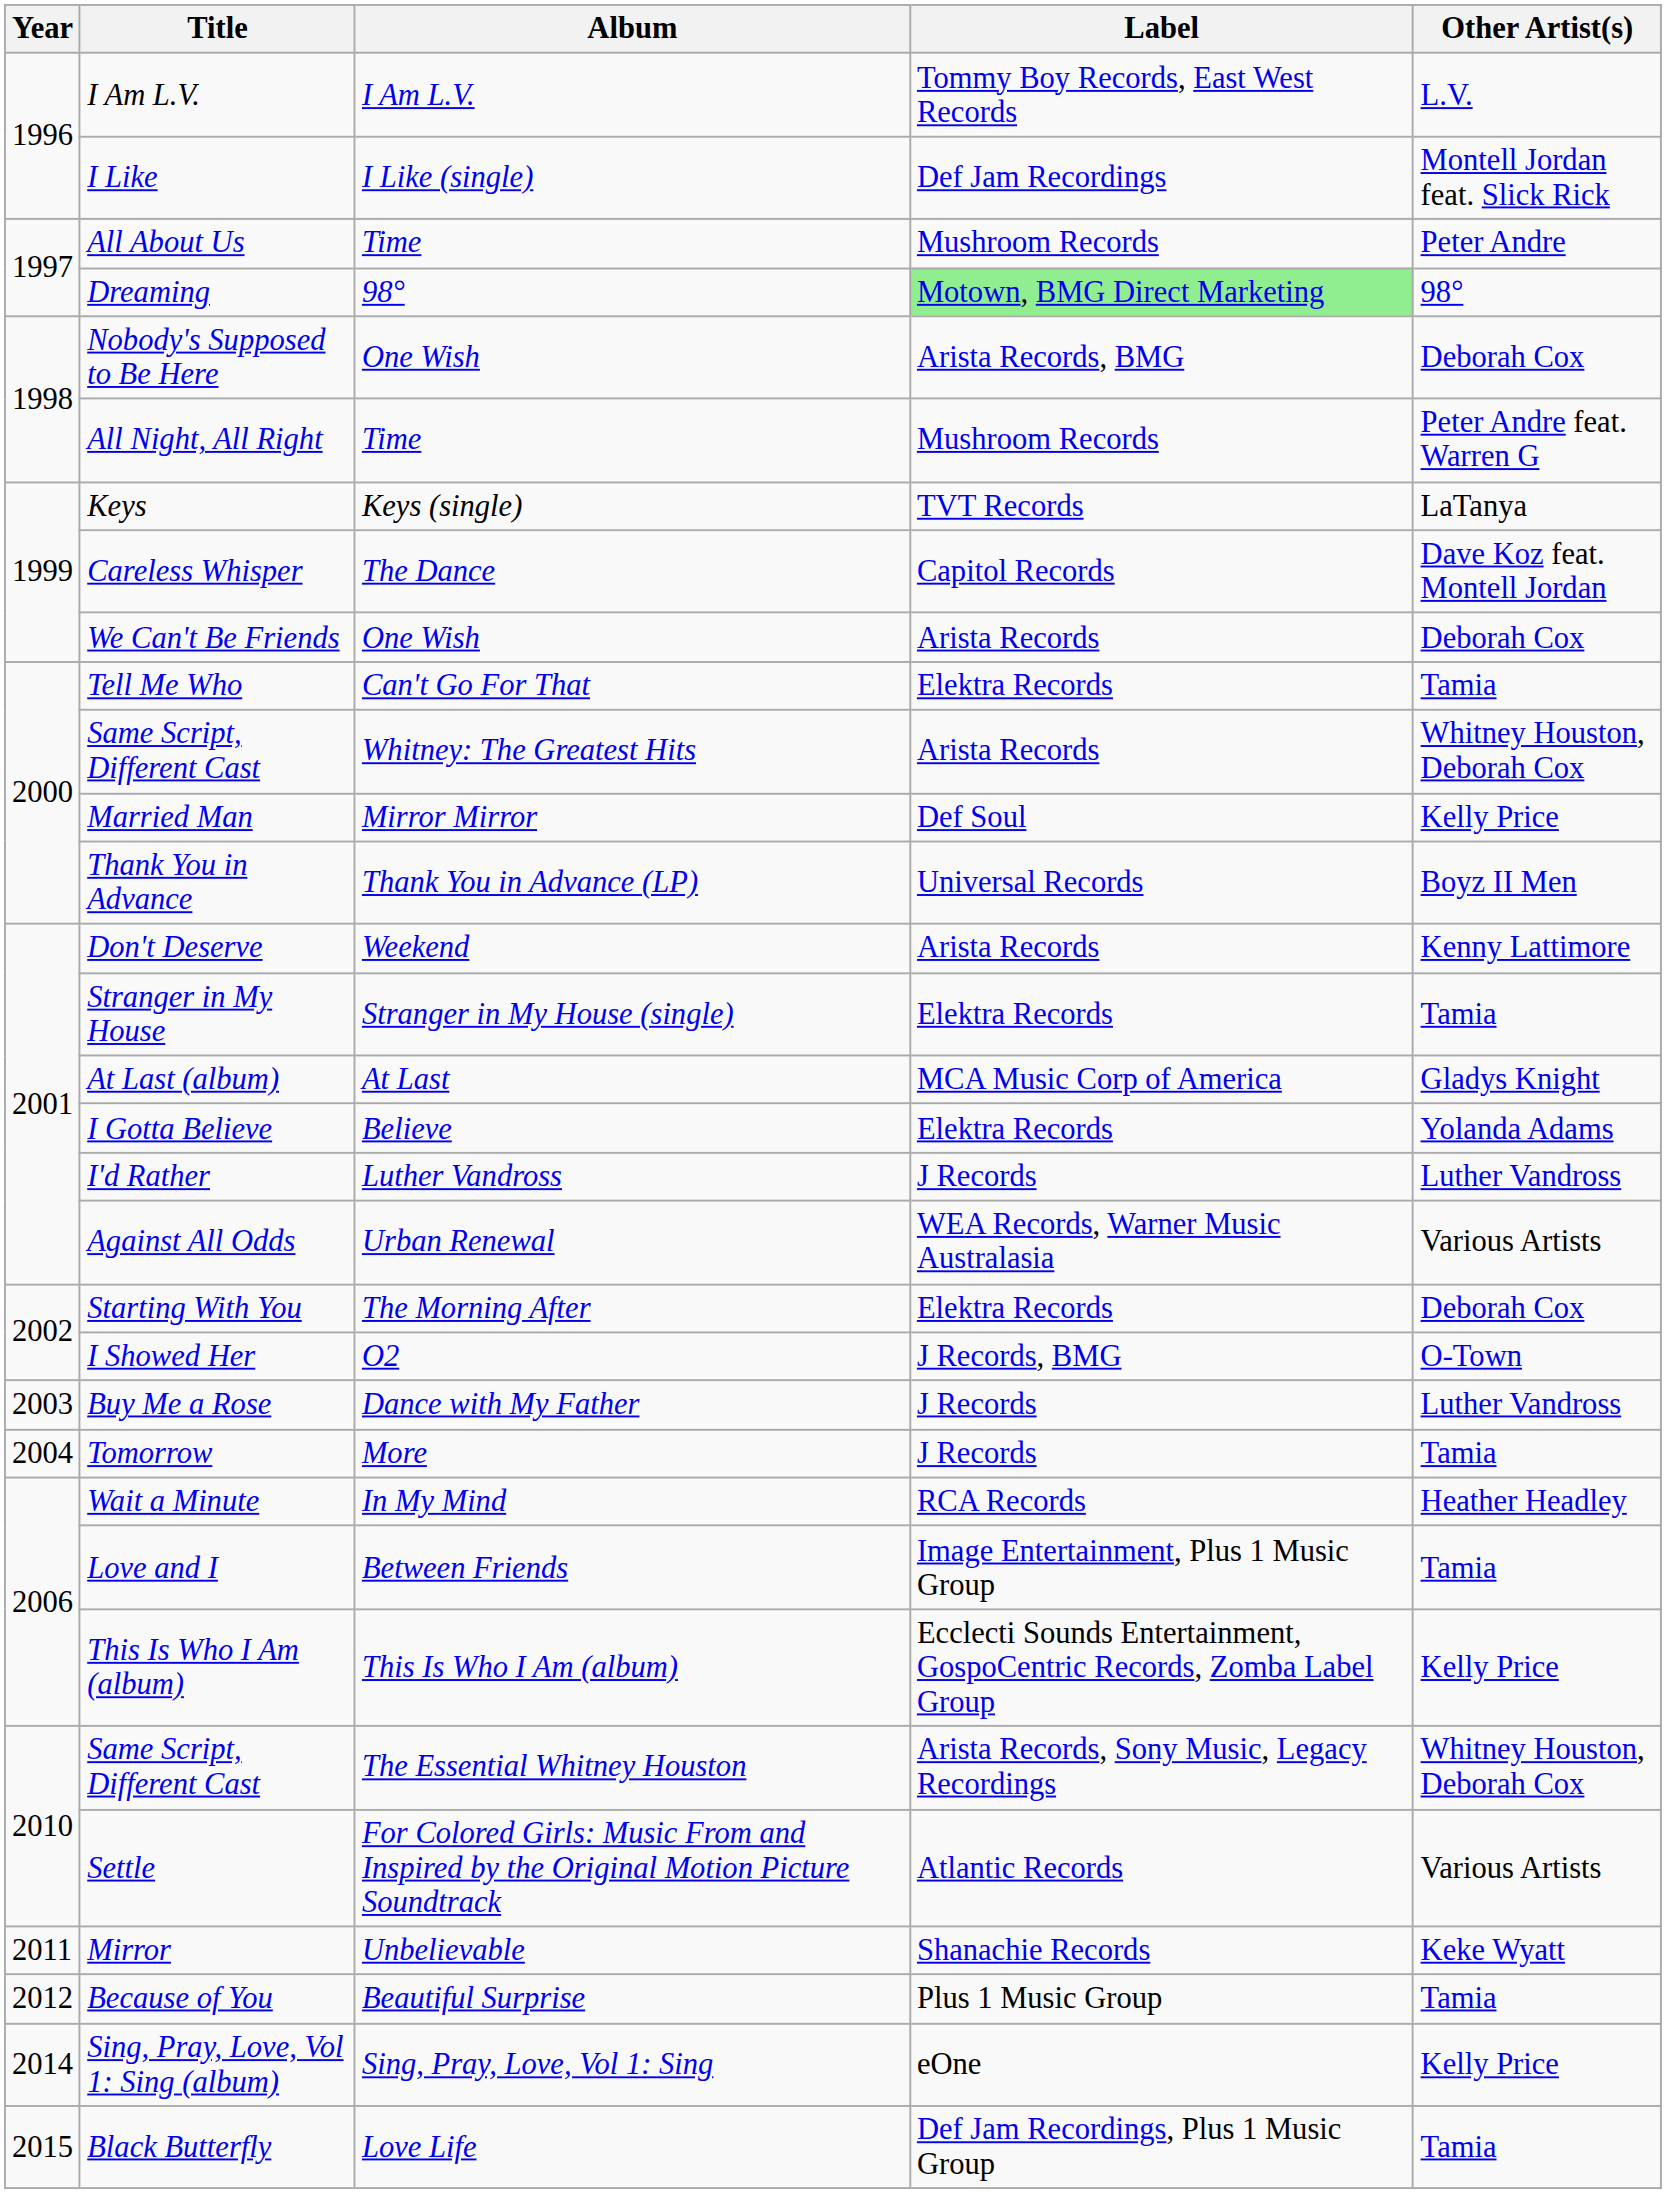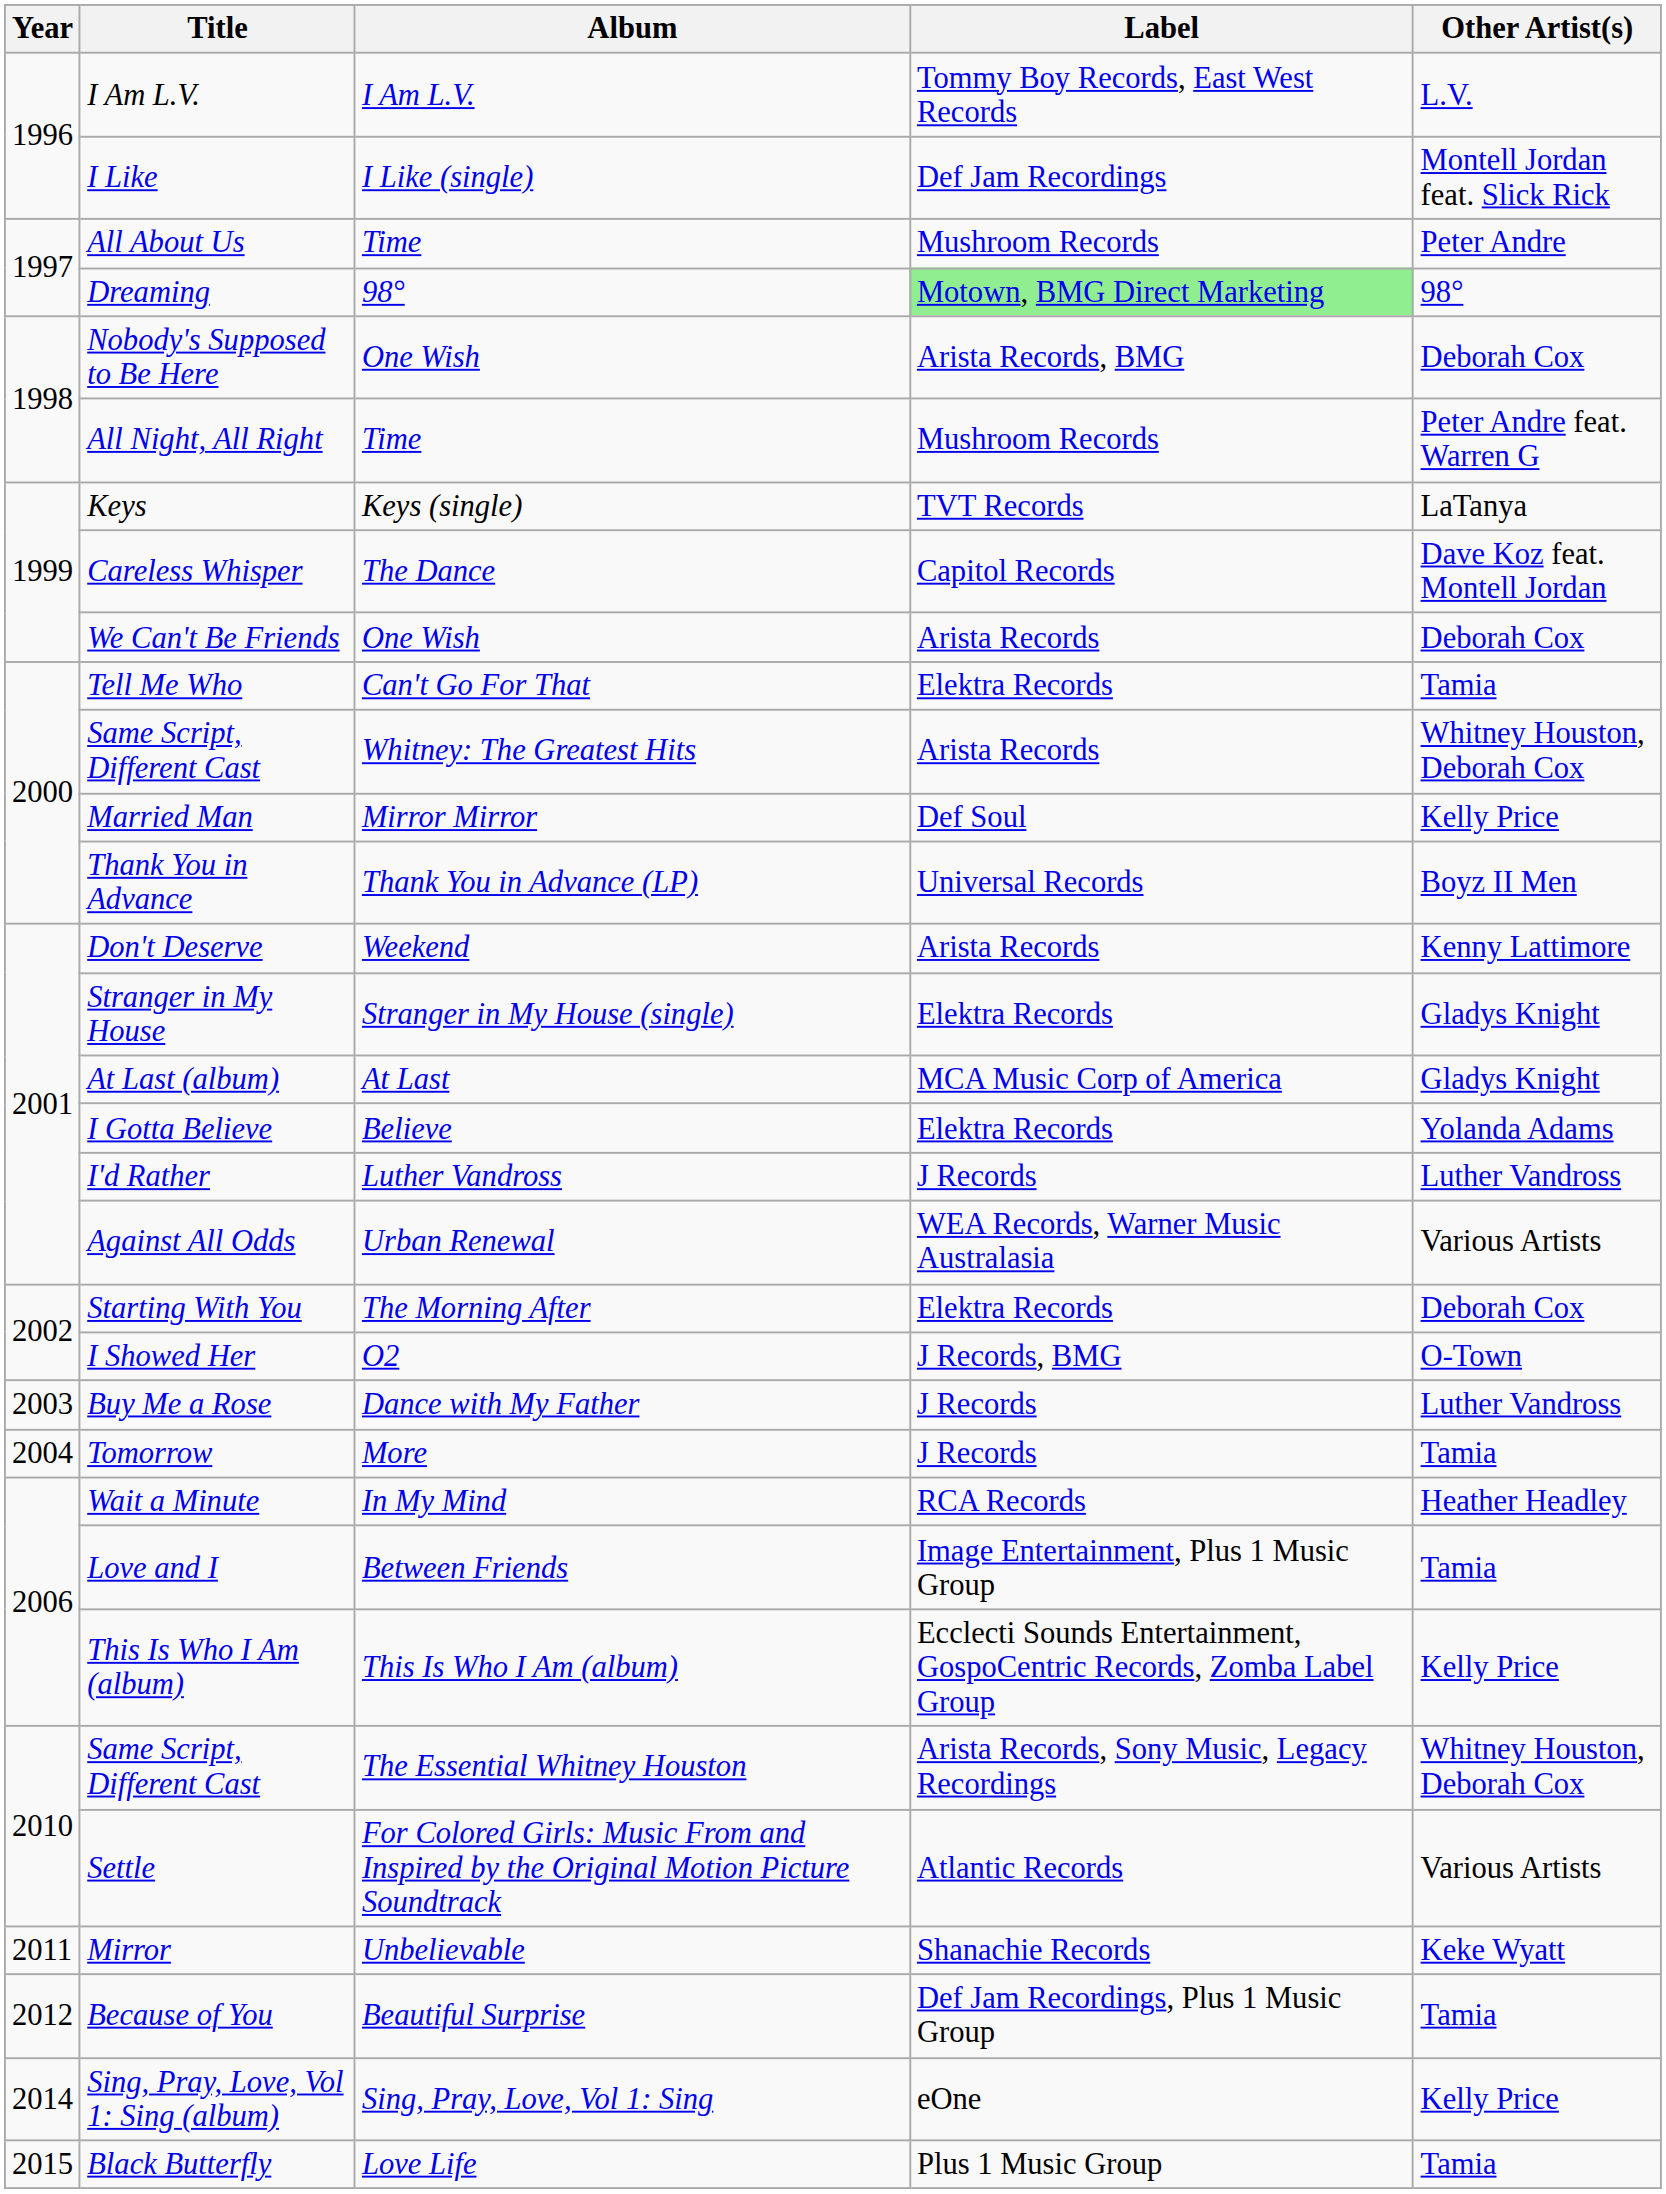Stranger in My House | Other Artist(s): Tamia -> Gladys Knight
Because of You | Label: Plus 1 Music Group -> Def Jam Recordings, Plus 1 Music Group
Black Butterfly | Label: Def Jam Recordings, Plus 1 Music Group -> Plus 1 Music Group
